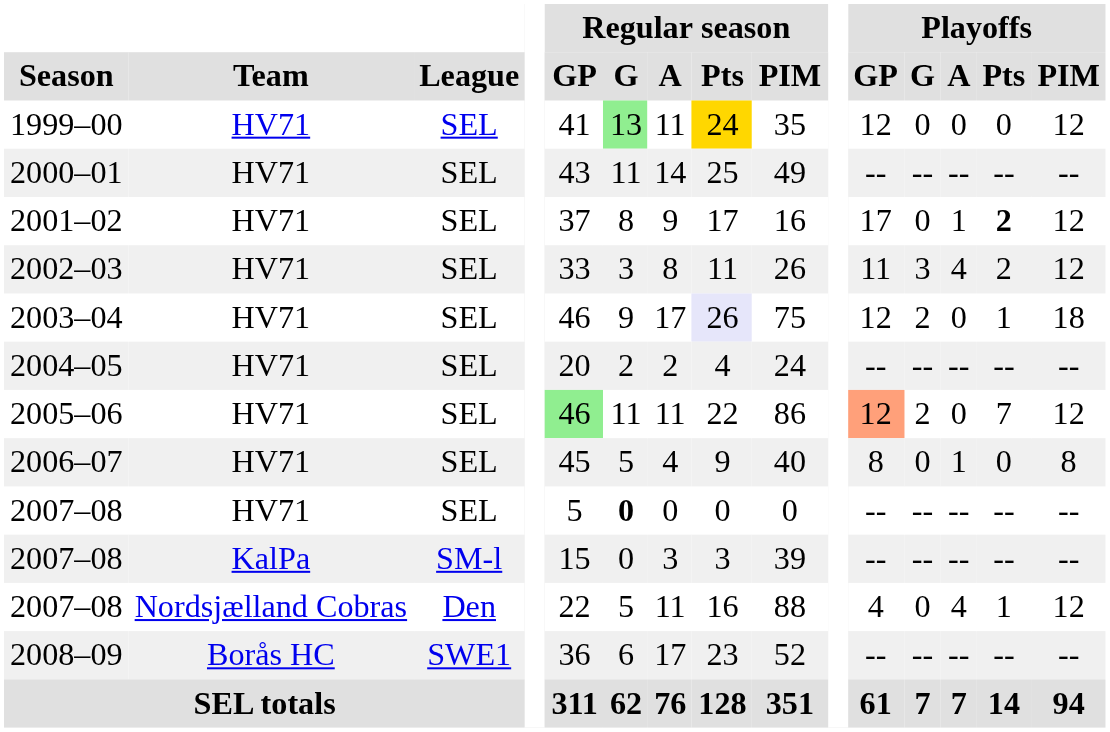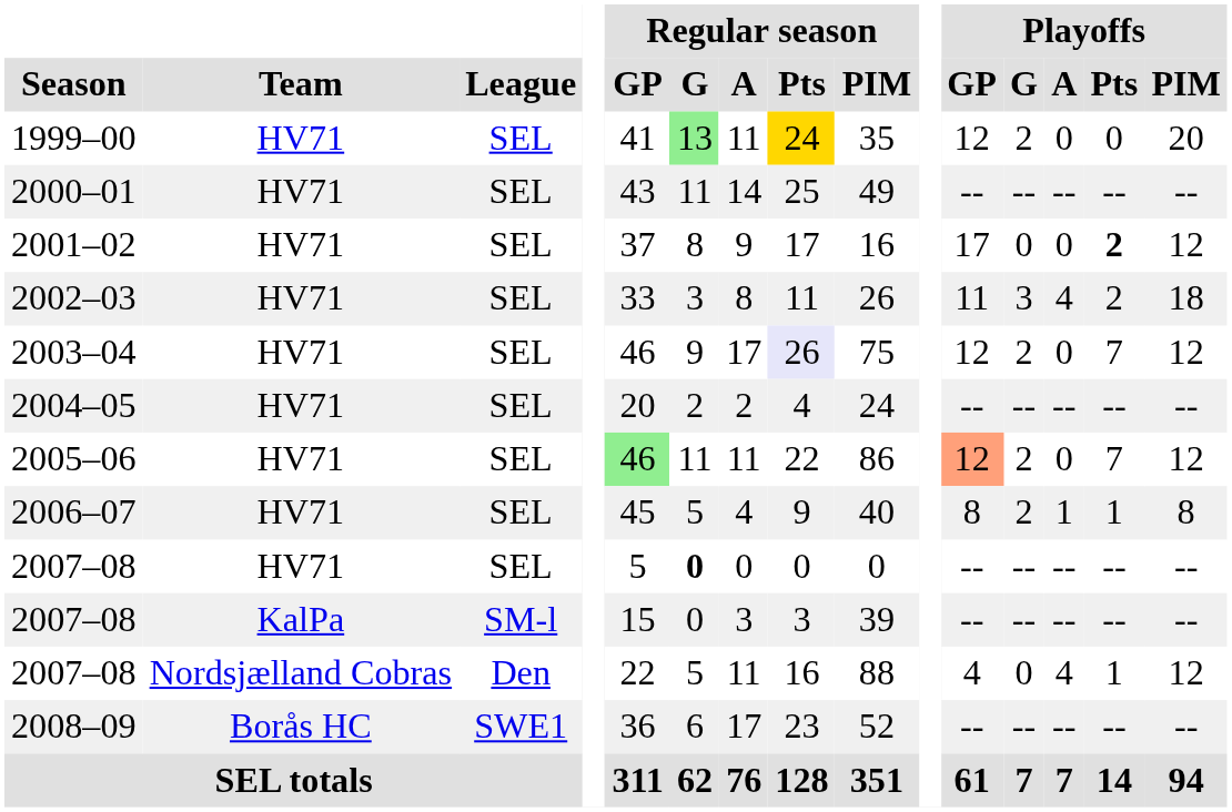1999–00 | Playoffs / G: 0 -> 2
1999–00 | Playoffs / PIM: 12 -> 20
2001–02 | Playoffs / A: 1 -> 0
2002–03 | Playoffs / PIM: 12 -> 18
2003–04 | Playoffs / Pts: 1 -> 7
2003–04 | Playoffs / PIM: 18 -> 12
2006–07 | Playoffs / G: 0 -> 2
2006–07 | Playoffs / Pts: 0 -> 1
